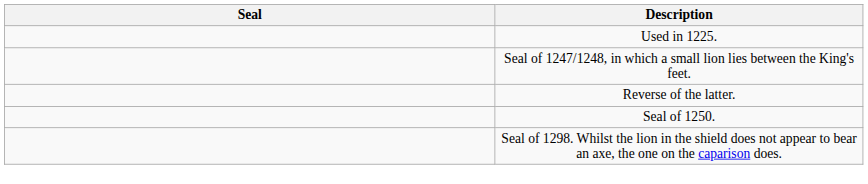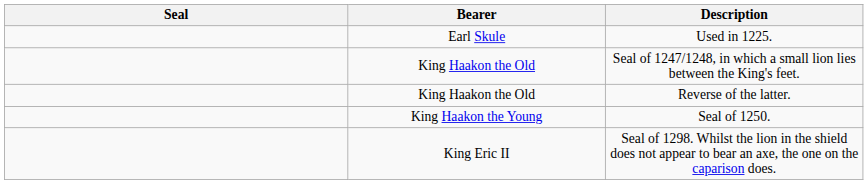+ column: Bearer | Earl Skule | King Haakon the Old | King Haakon the Old | King Haakon the Young | King Eric II
